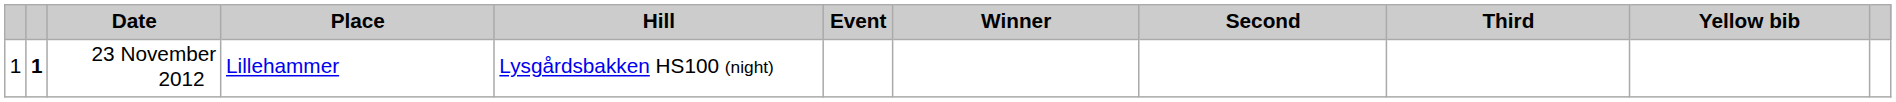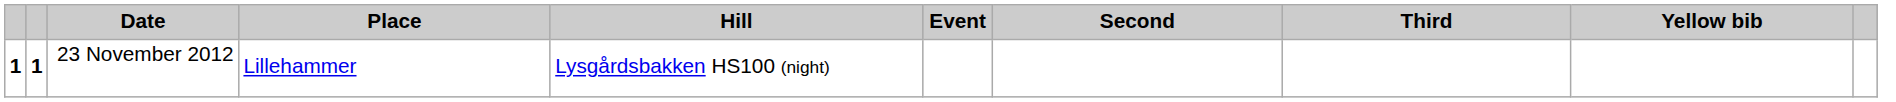- column: Winner
23 November 2012 | column 1: normal -> bold
